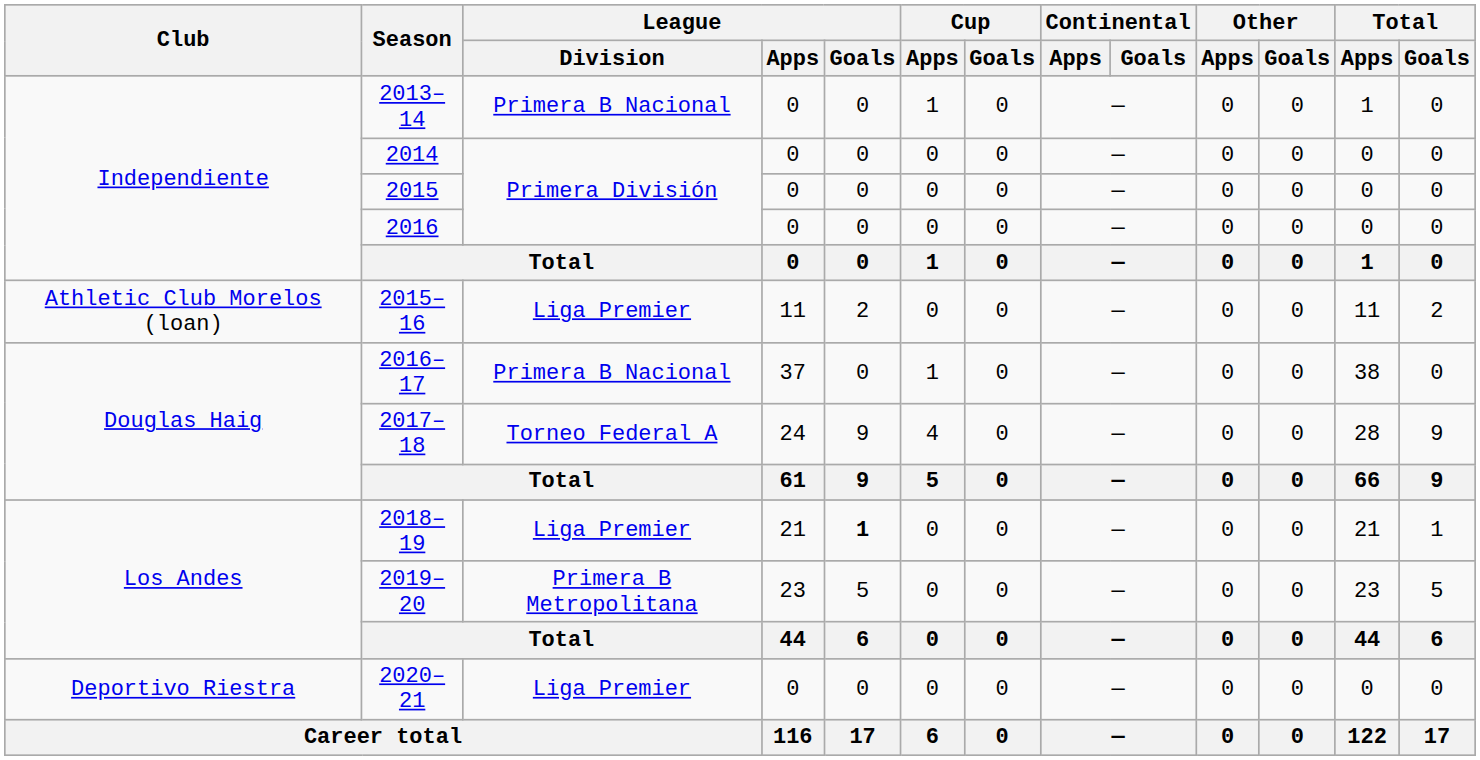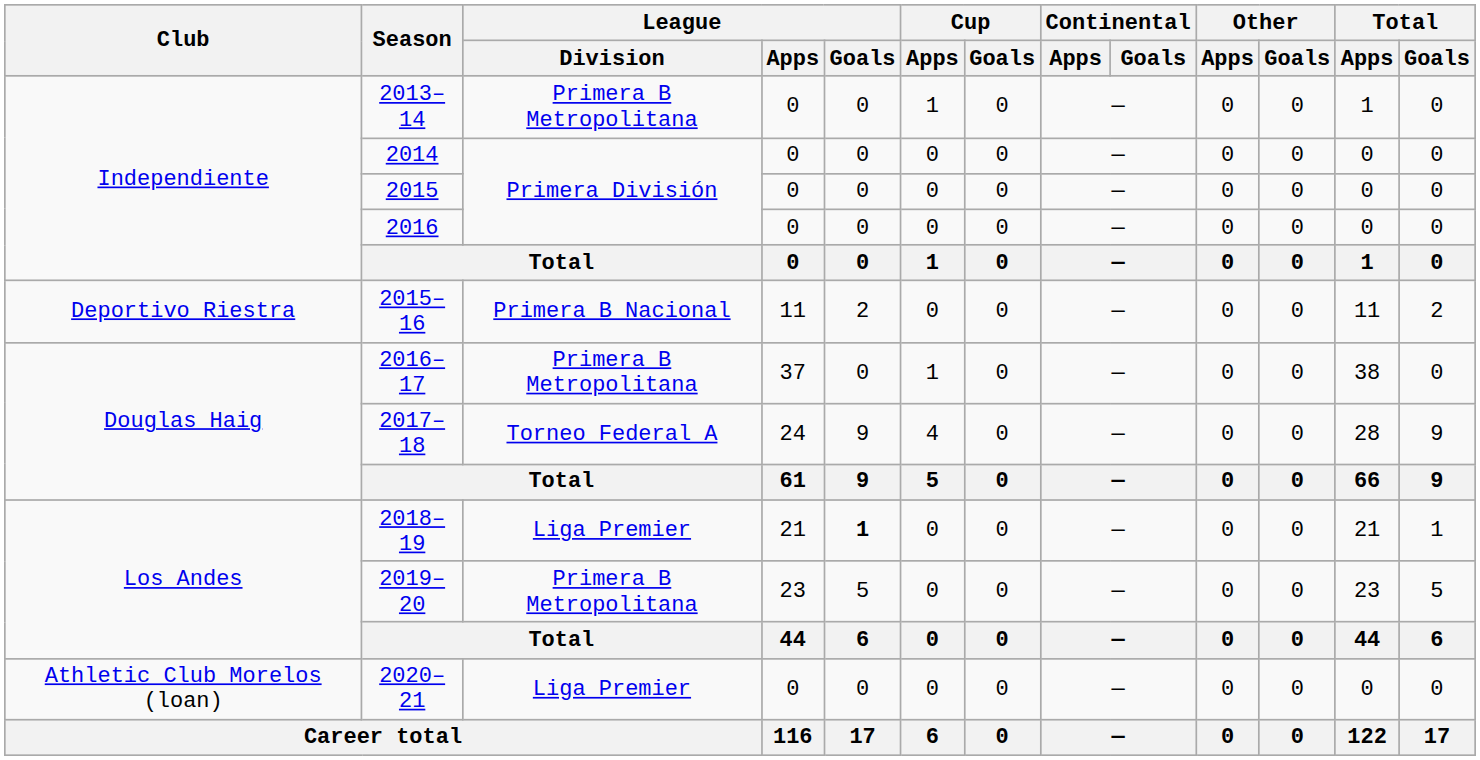2013–14 | League / Division: Primera B Nacional -> Primera B Metropolitana
2015–16 | Club: Athletic Club Morelos (loan) -> Deportivo Riestra
2015–16 | League / Division: Liga Premier -> Primera B Nacional
2016–17 | League / Division: Primera B Nacional -> Primera B Metropolitana
2020–21 | Club: Deportivo Riestra -> Athletic Club Morelos (loan)
